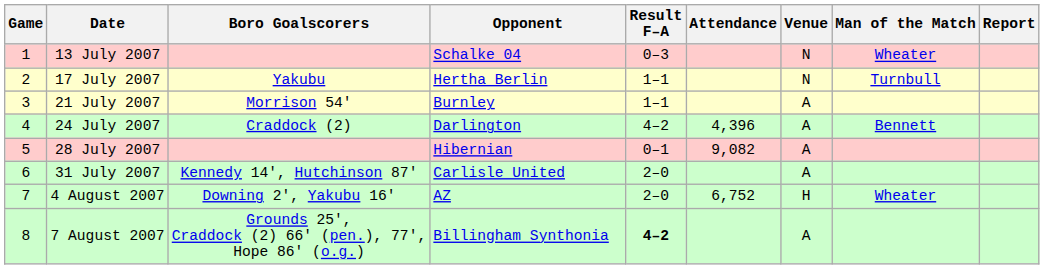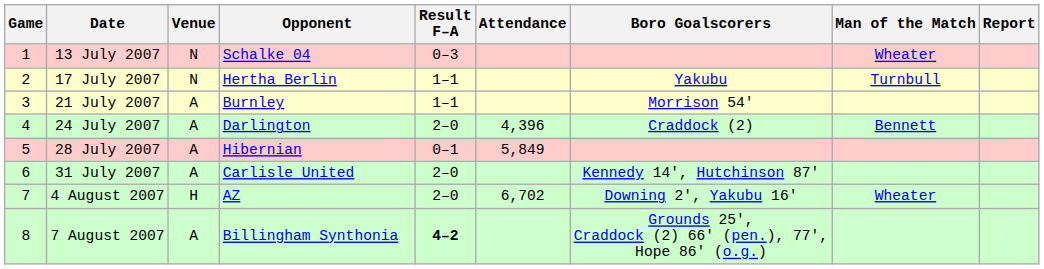columns swapped: Venue <-> Boro Goalscorers
24 July 2007 | Result F–A: 4–2 -> 2–0
28 July 2007 | Attendance: 9,082 -> 5,849
4 August 2007 | Attendance: 6,752 -> 6,702
